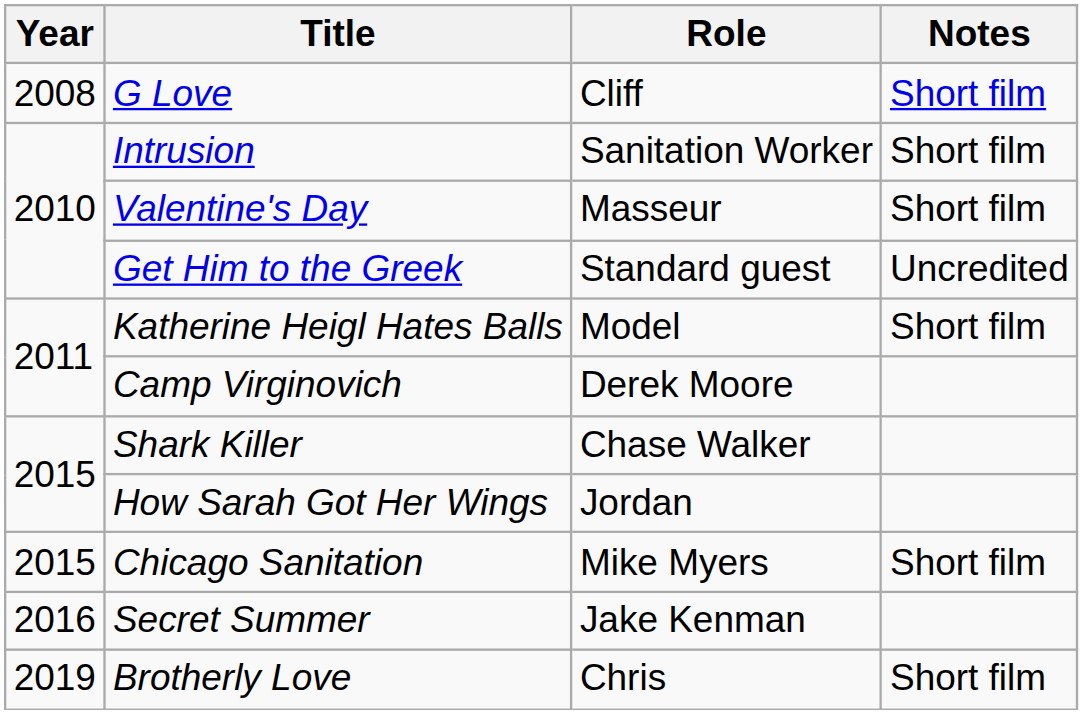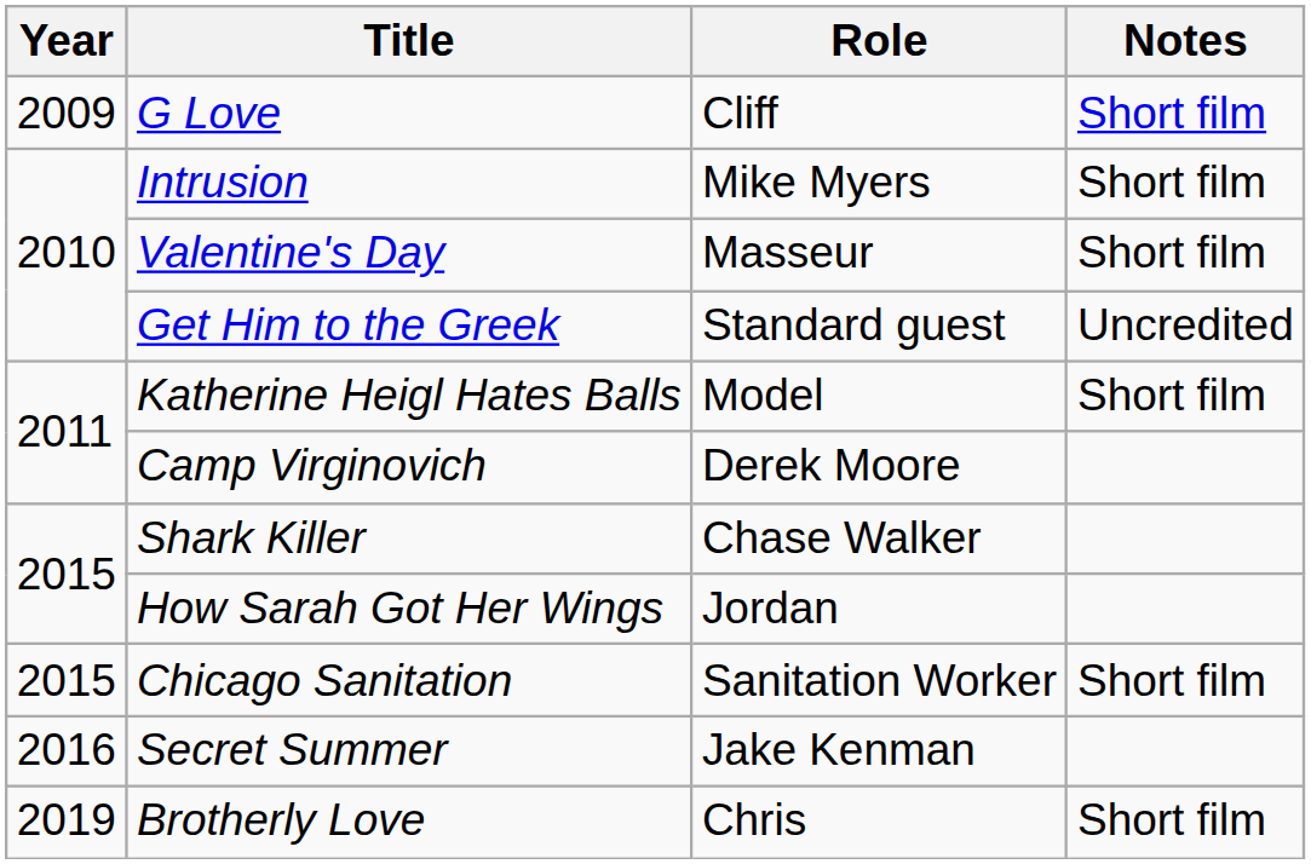G Love | Year: 2008 -> 2009
Intrusion | Role: Sanitation Worker -> Mike Myers
Chicago Sanitation | Role: Mike Myers -> Sanitation Worker
